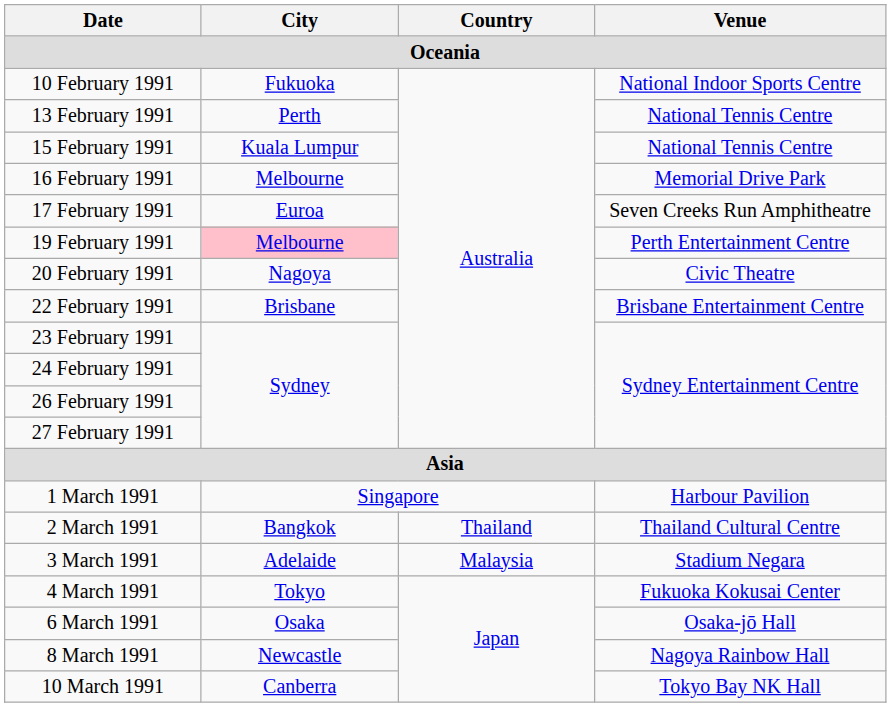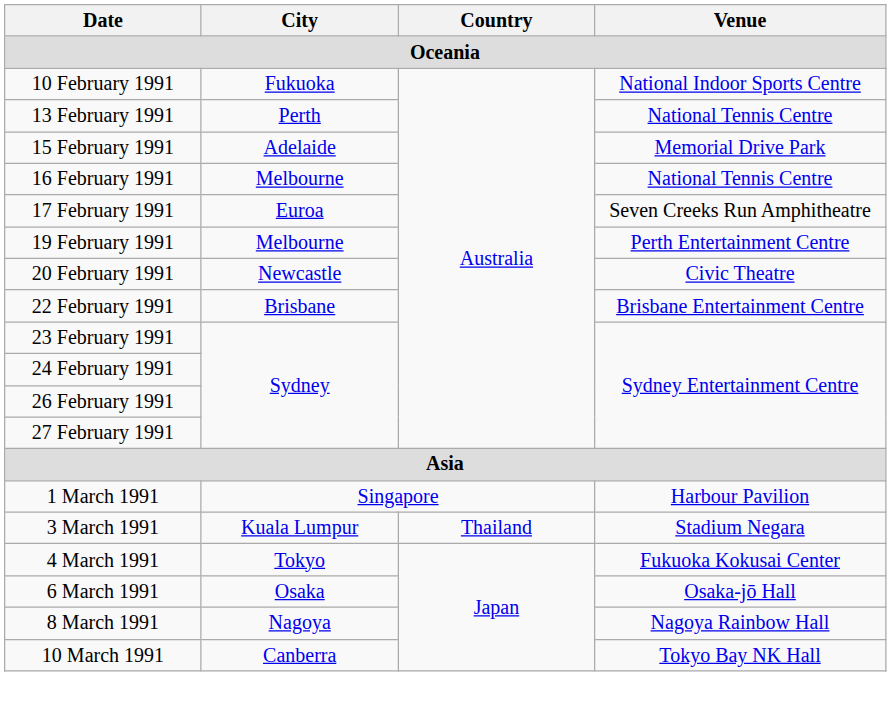15 February 1991 | City: Kuala Lumpur -> Adelaide
15 February 1991 | Venue: National Tennis Centre -> Memorial Drive Park
16 February 1991 | Venue: Memorial Drive Park -> National Tennis Centre
19 February 1991 | City: pink background -> no background
20 February 1991 | City: Nagoya -> Newcastle
- row: 2 March 1991 | Bangkok | Thailand | Thailand Cultural Centre
3 March 1991 | City: Adelaide -> Kuala Lumpur
3 March 1991 | Country: Malaysia -> Thailand
8 March 1991 | City: Newcastle -> Nagoya
